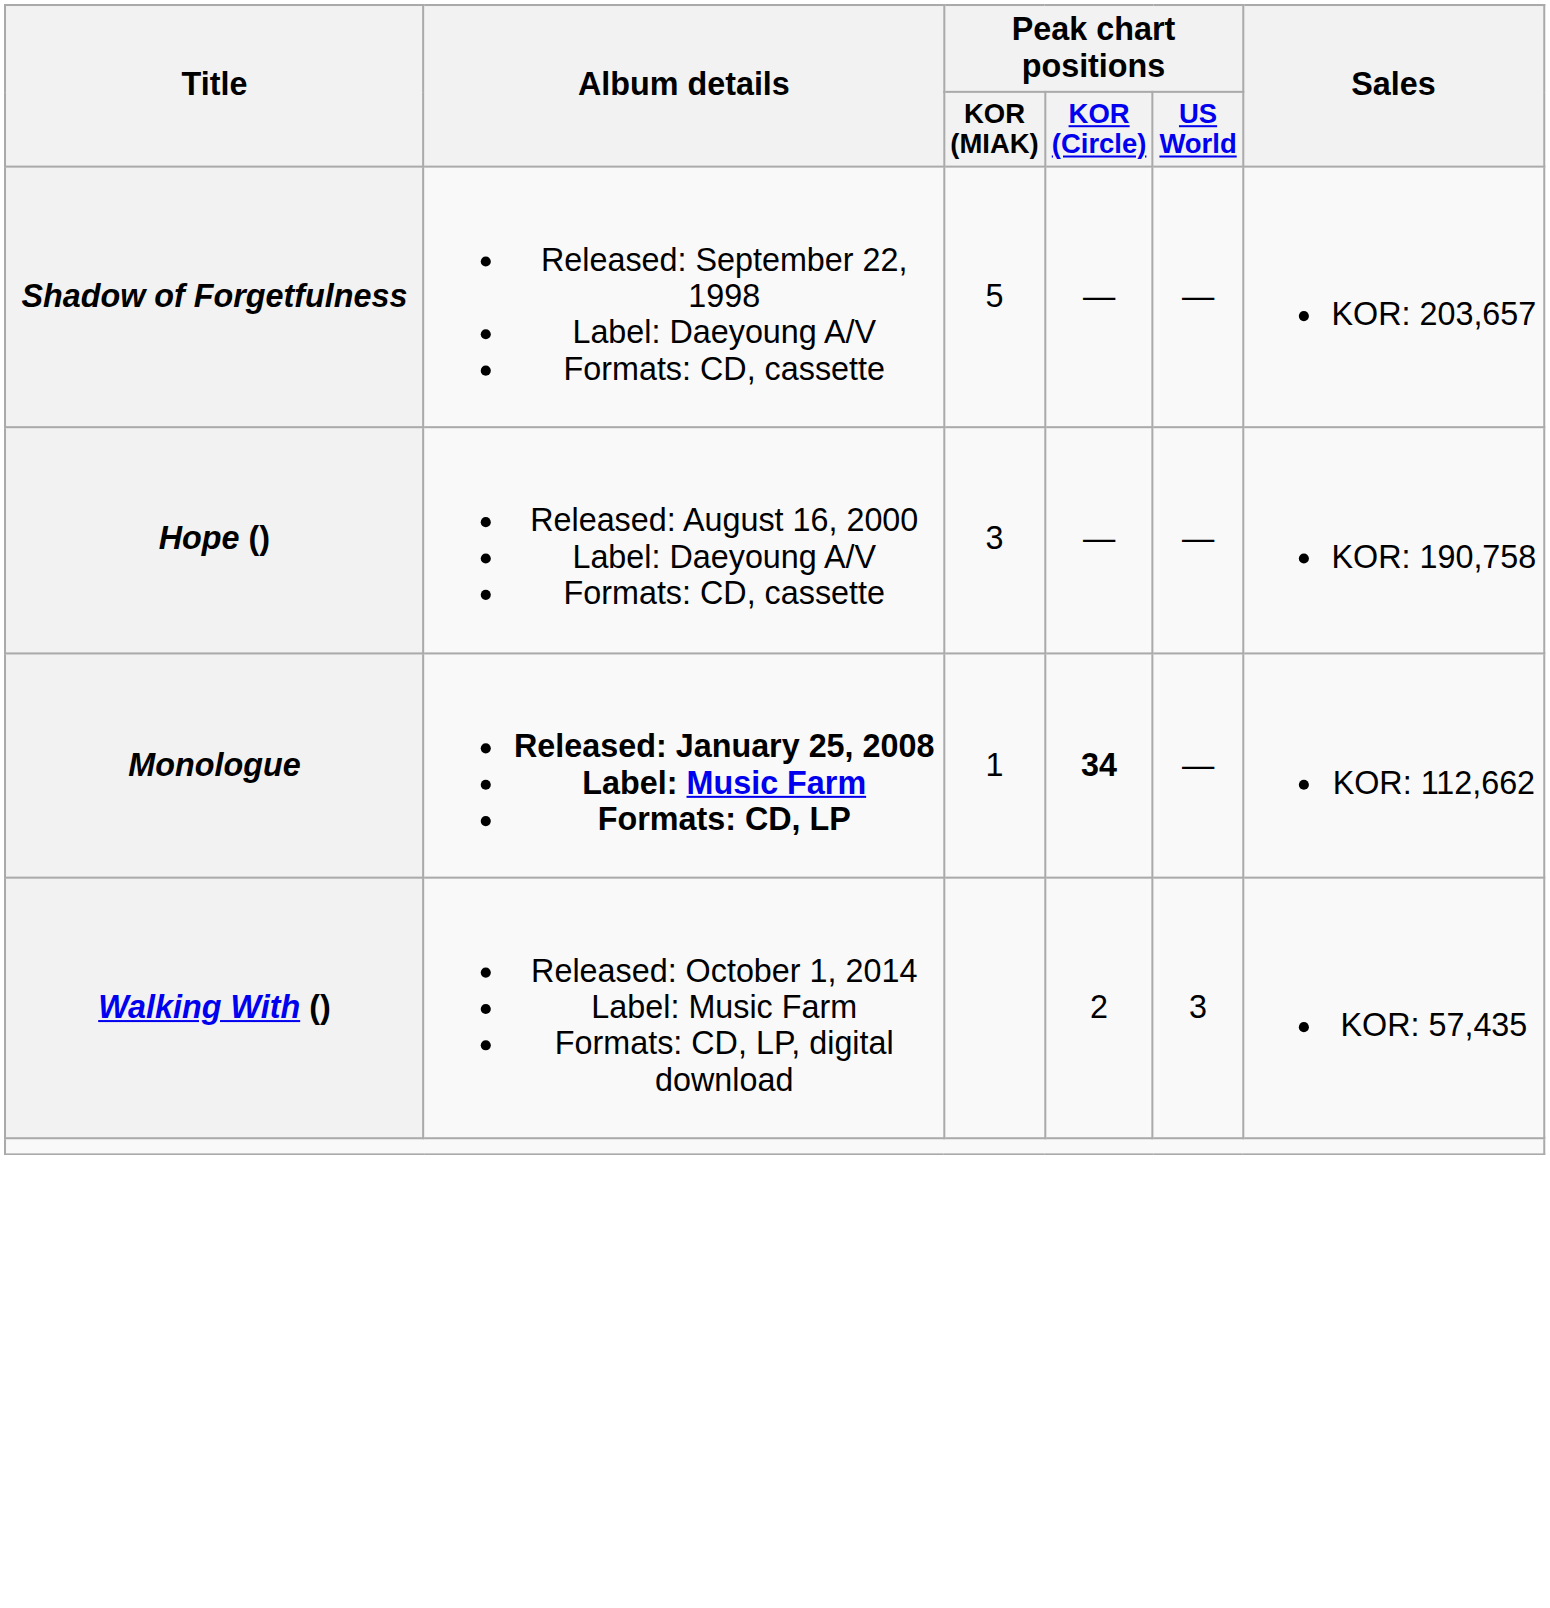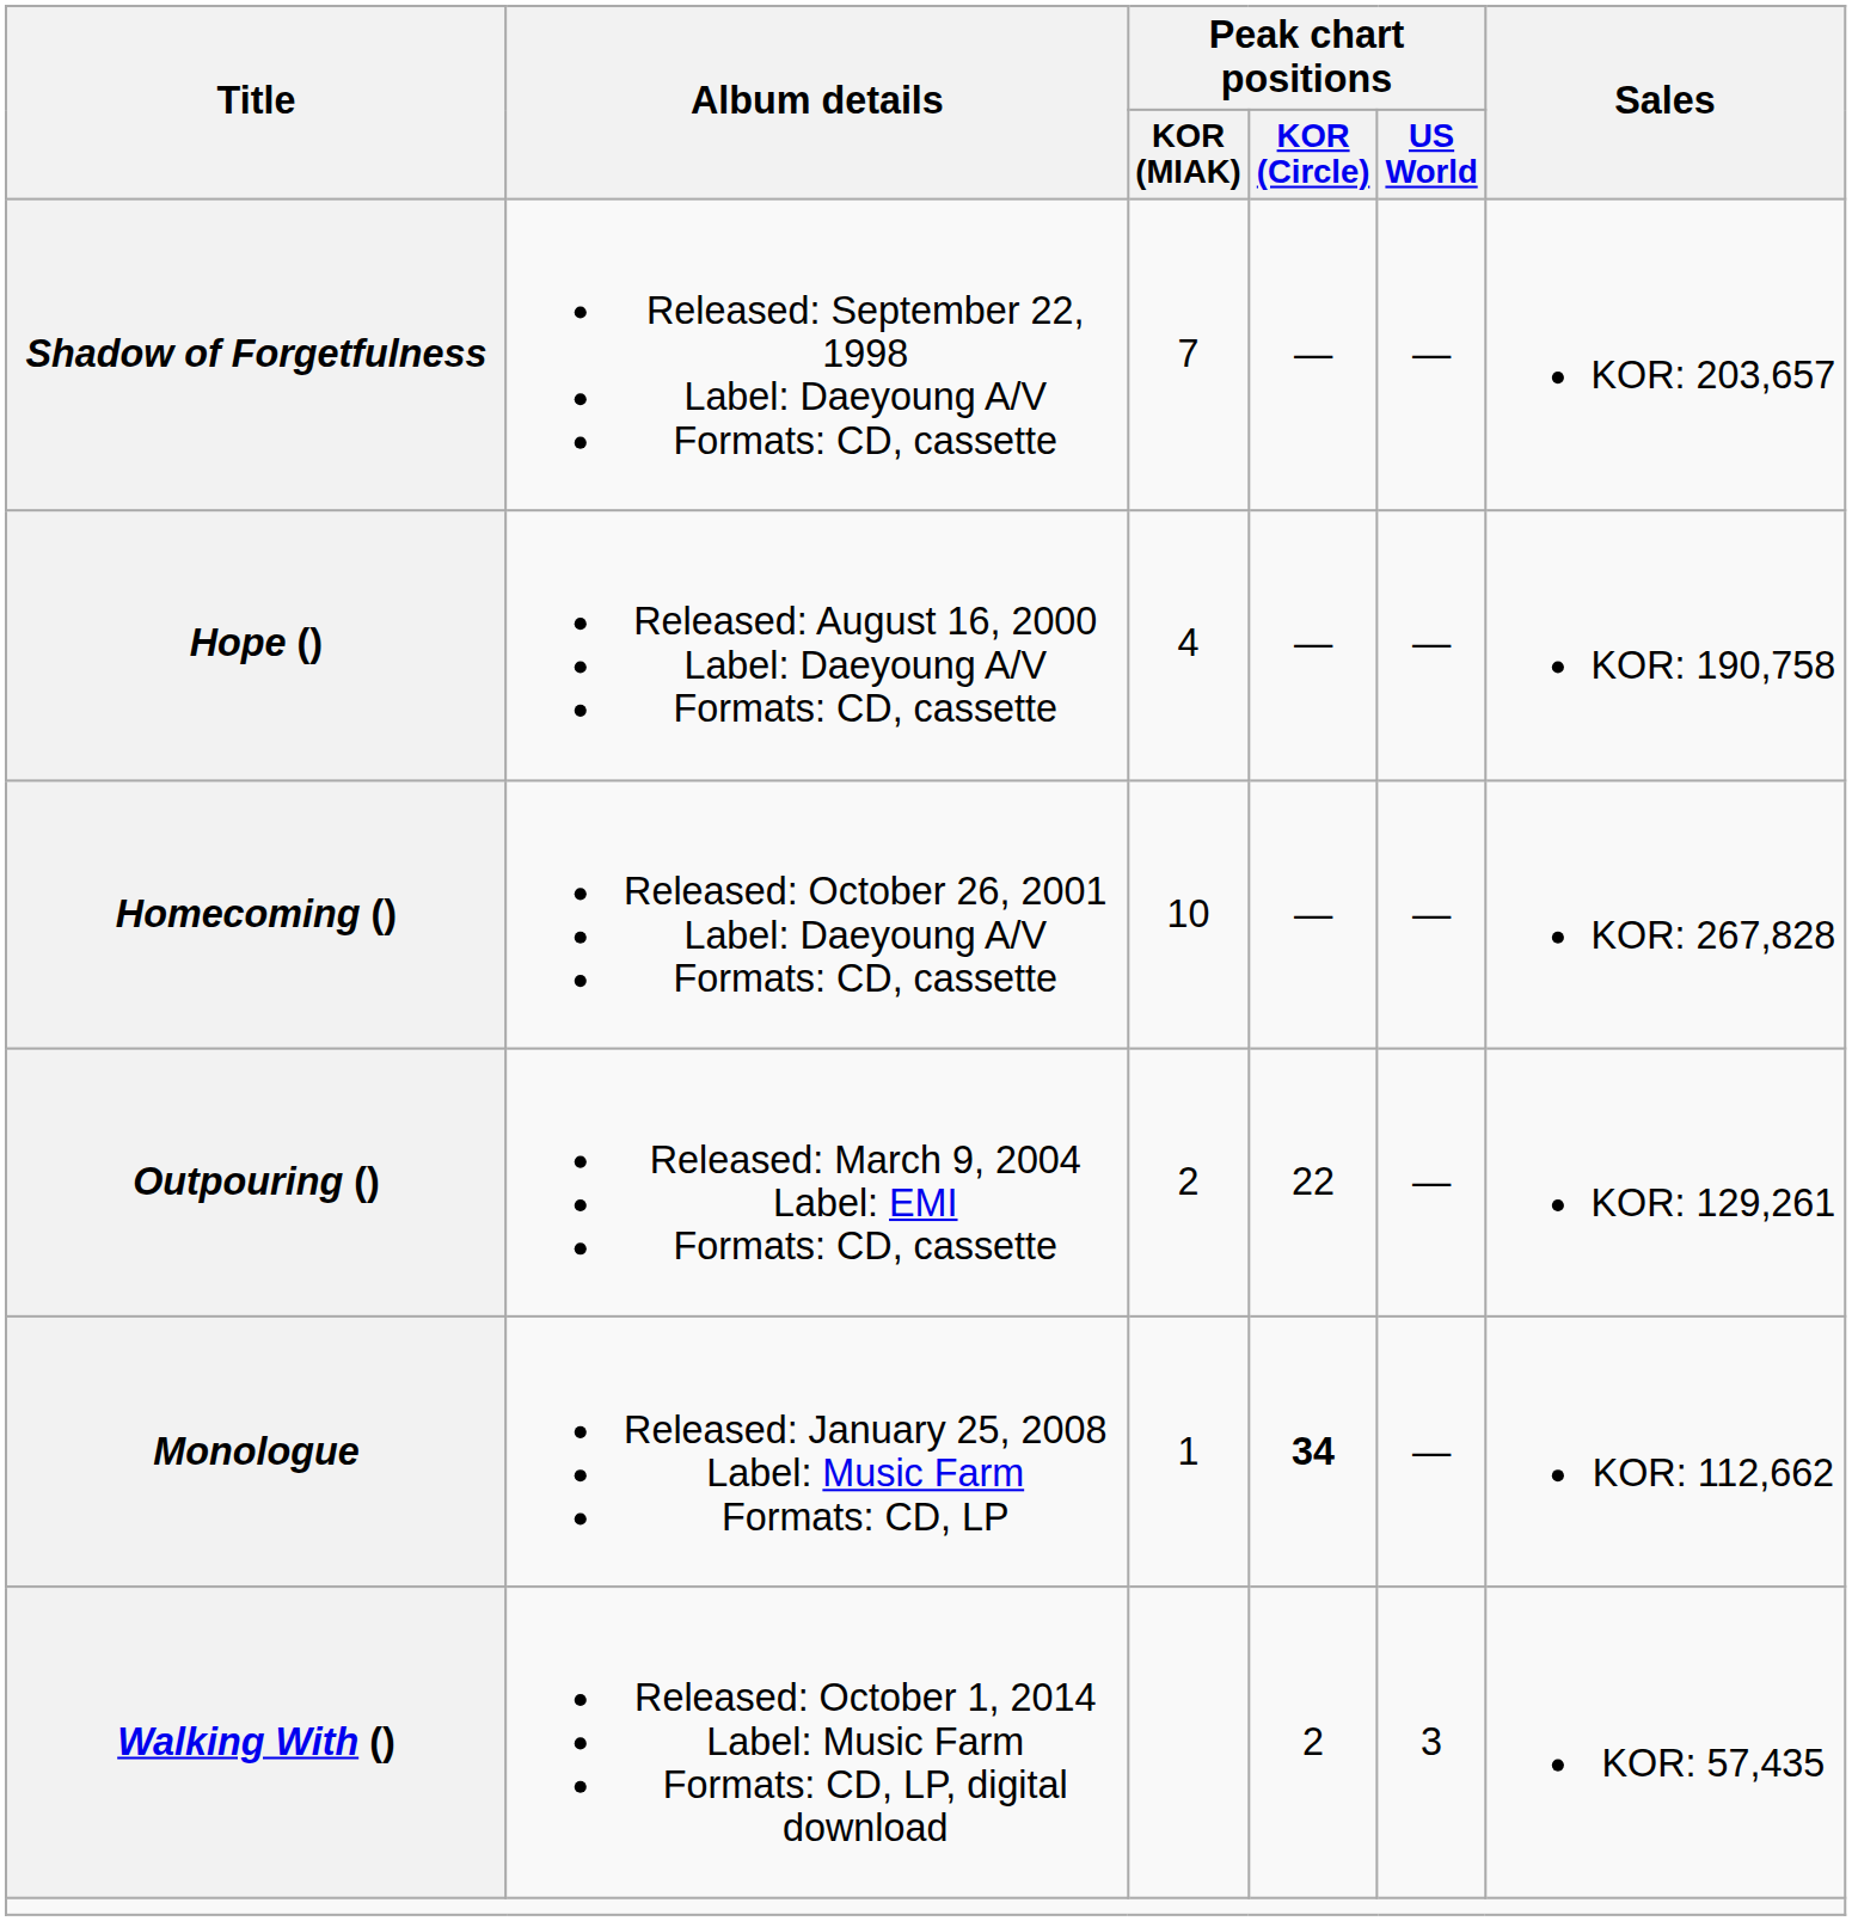Shadow of Forgetfulness | Peak chart positions / KOR (MIAK): 5 -> 7
Hope () | Peak chart positions / KOR (MIAK): 3 -> 4
+ row: Homecoming () | Released: October 26, 2001 Label: Daeyoung A/V Formats: CD, cassette | 10 | — | — | KOR: 267,828
+ row: Outpouring () | Released: March 9, 2004 Label: EMI Formats: CD, cassette | 2 | 22 | — | KOR: 129,261
Monologue | Album details: bold -> normal
